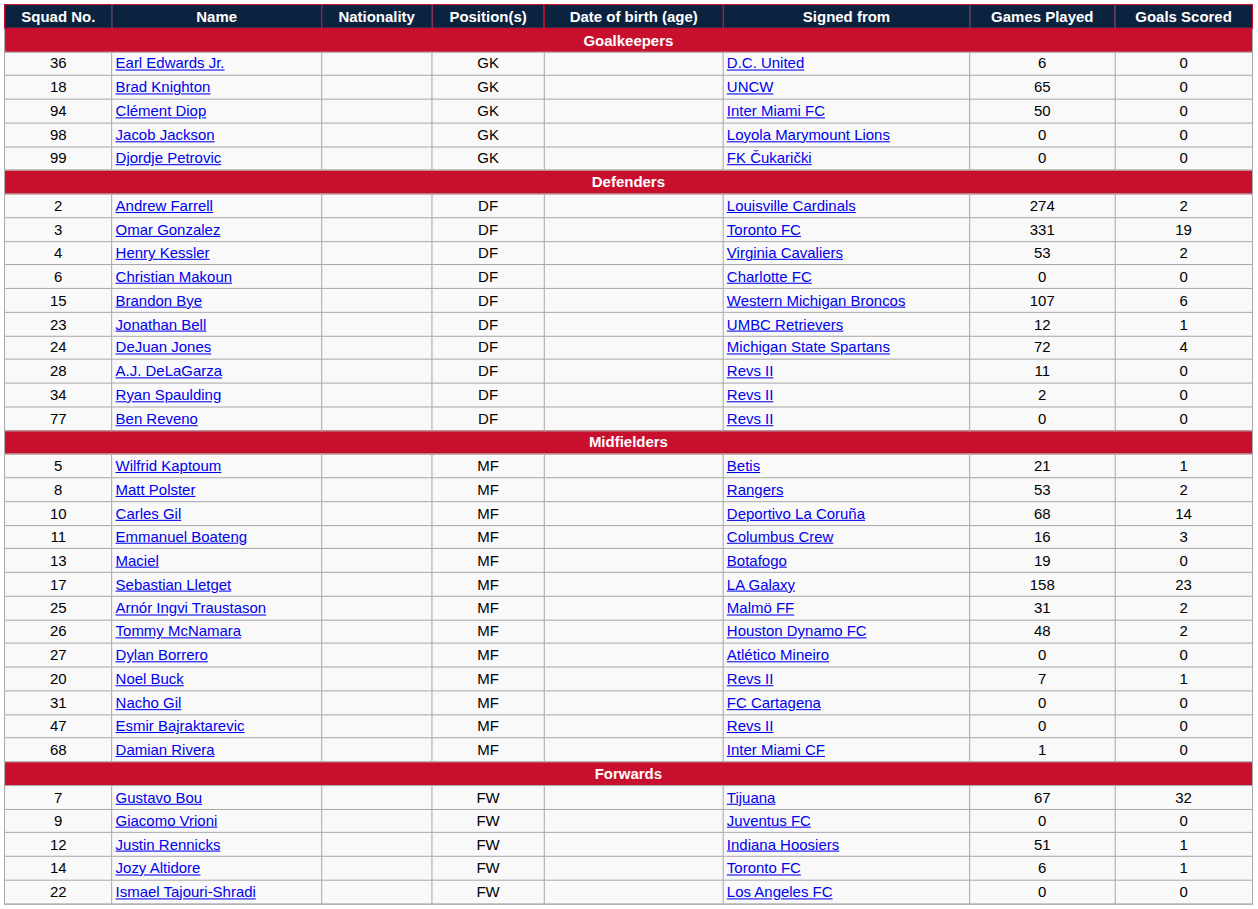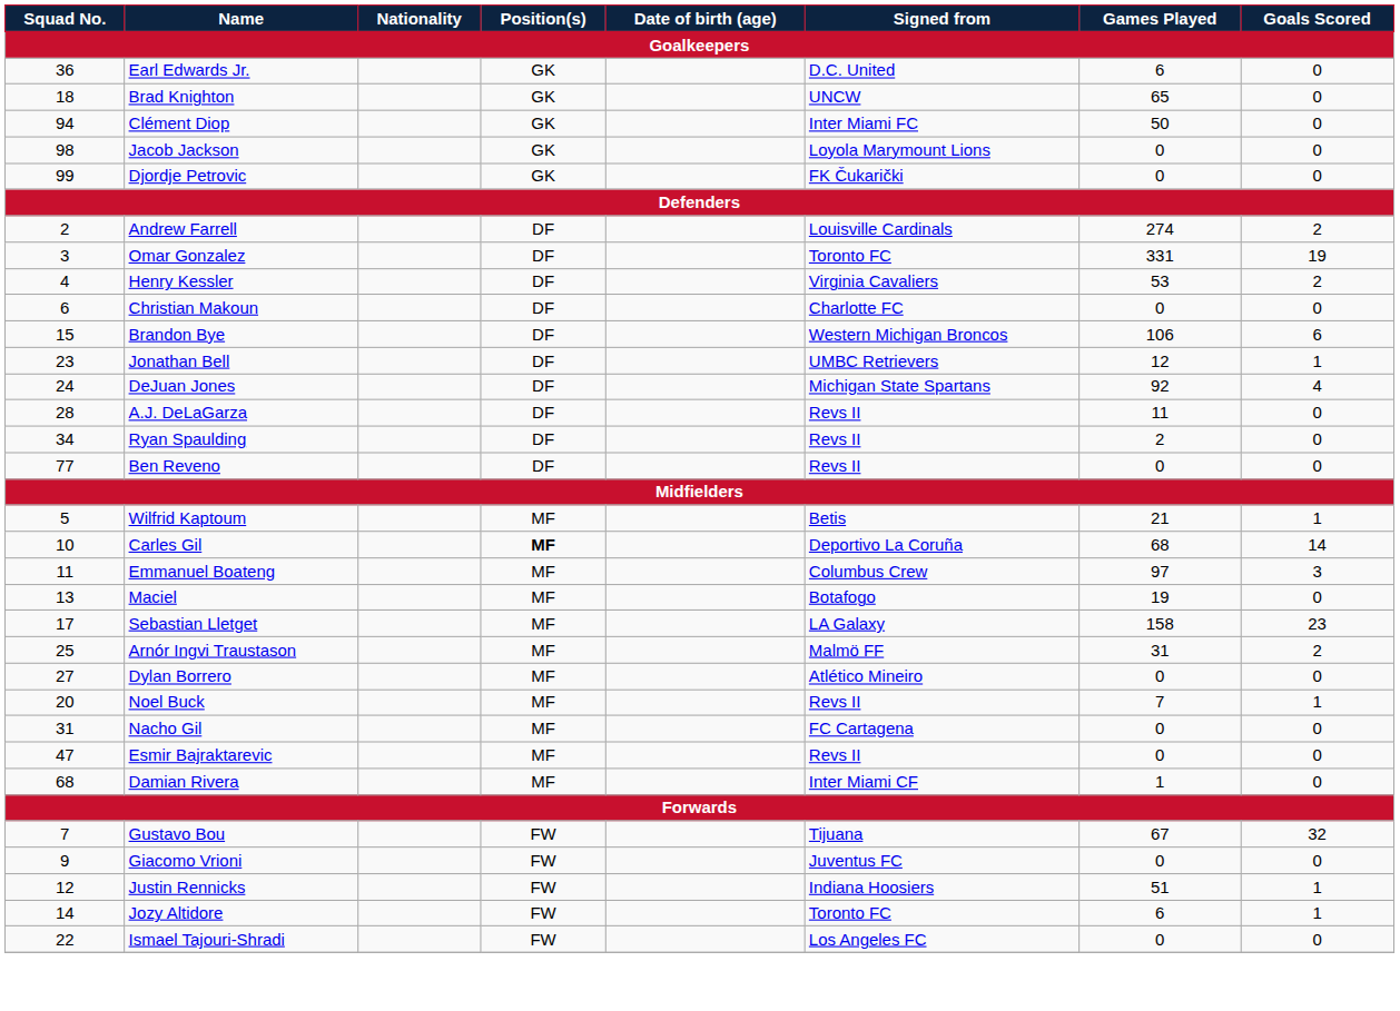Brandon Bye | Games Played: 107 -> 106
DeJuan Jones | Games Played: 72 -> 92
- row: 8 | Matt Polster | MF | Rangers | 53 | 2
Carles Gil | Position(s): normal -> bold
Emmanuel Boateng | Games Played: 16 -> 97
- row: 26 | Tommy McNamara | MF | Houston Dynamo FC | 48 | 2
